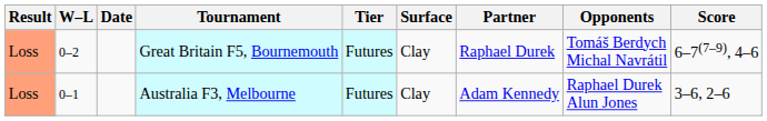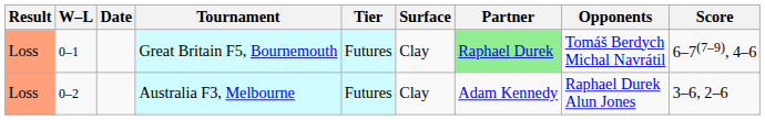Great Britain F5, Bournemouth | W–L: 0–2 -> 0–1
Great Britain F5, Bournemouth | Partner: no background -> lightgreen background
Australia F3, Melbourne | W–L: 0–1 -> 0–2
